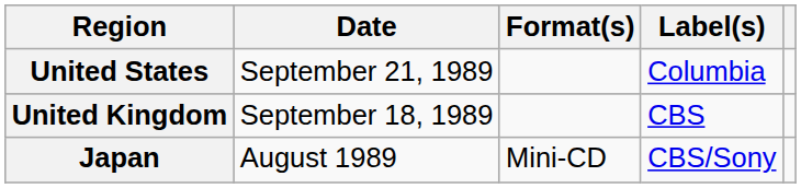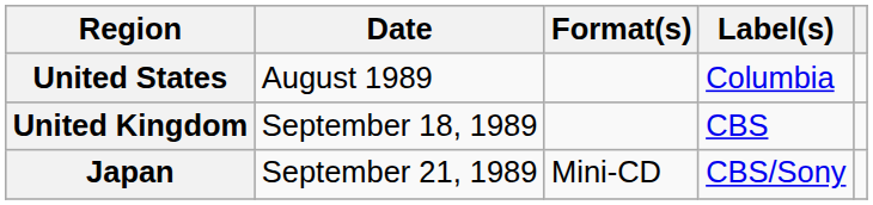United States | Date: September 21, 1989 -> August 1989
Japan | Date: August 1989 -> September 21, 1989
